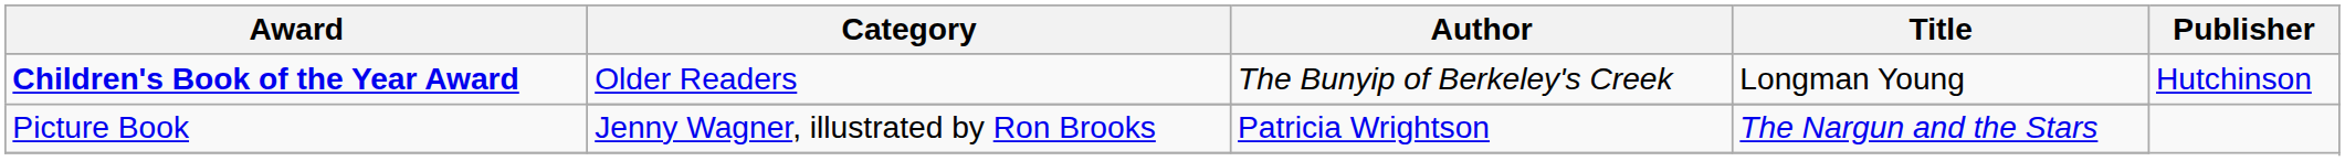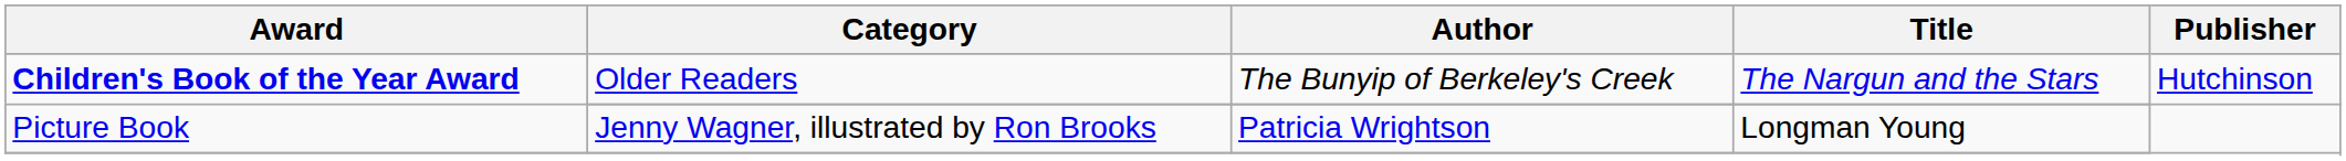Children's Book of the Year Award / Older Readers | Title: Longman Young -> The Nargun and the Stars
Picture Book | Title: The Nargun and the Stars -> Longman Young
